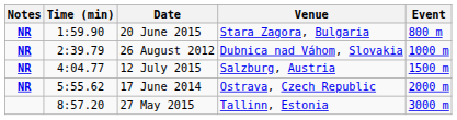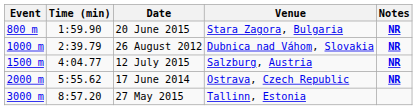columns swapped: Event <-> Notes
